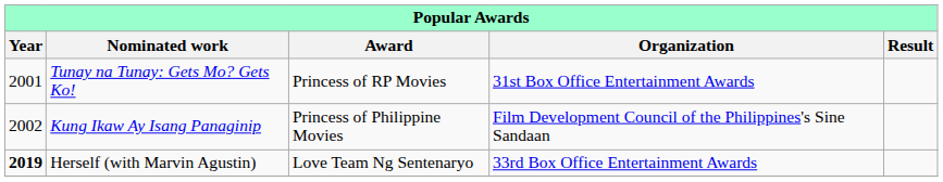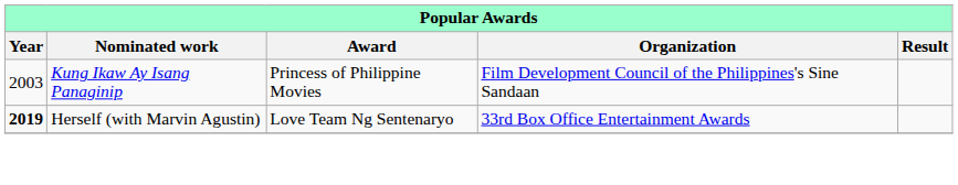- row: 2001 | Tunay na Tunay: Gets Mo? Gets Ko! | Princess of RP Movies | 31st Box Office Entertainment Awards
Kung Ikaw Ay Isang Panaginip | Year: 2002 -> 2003
